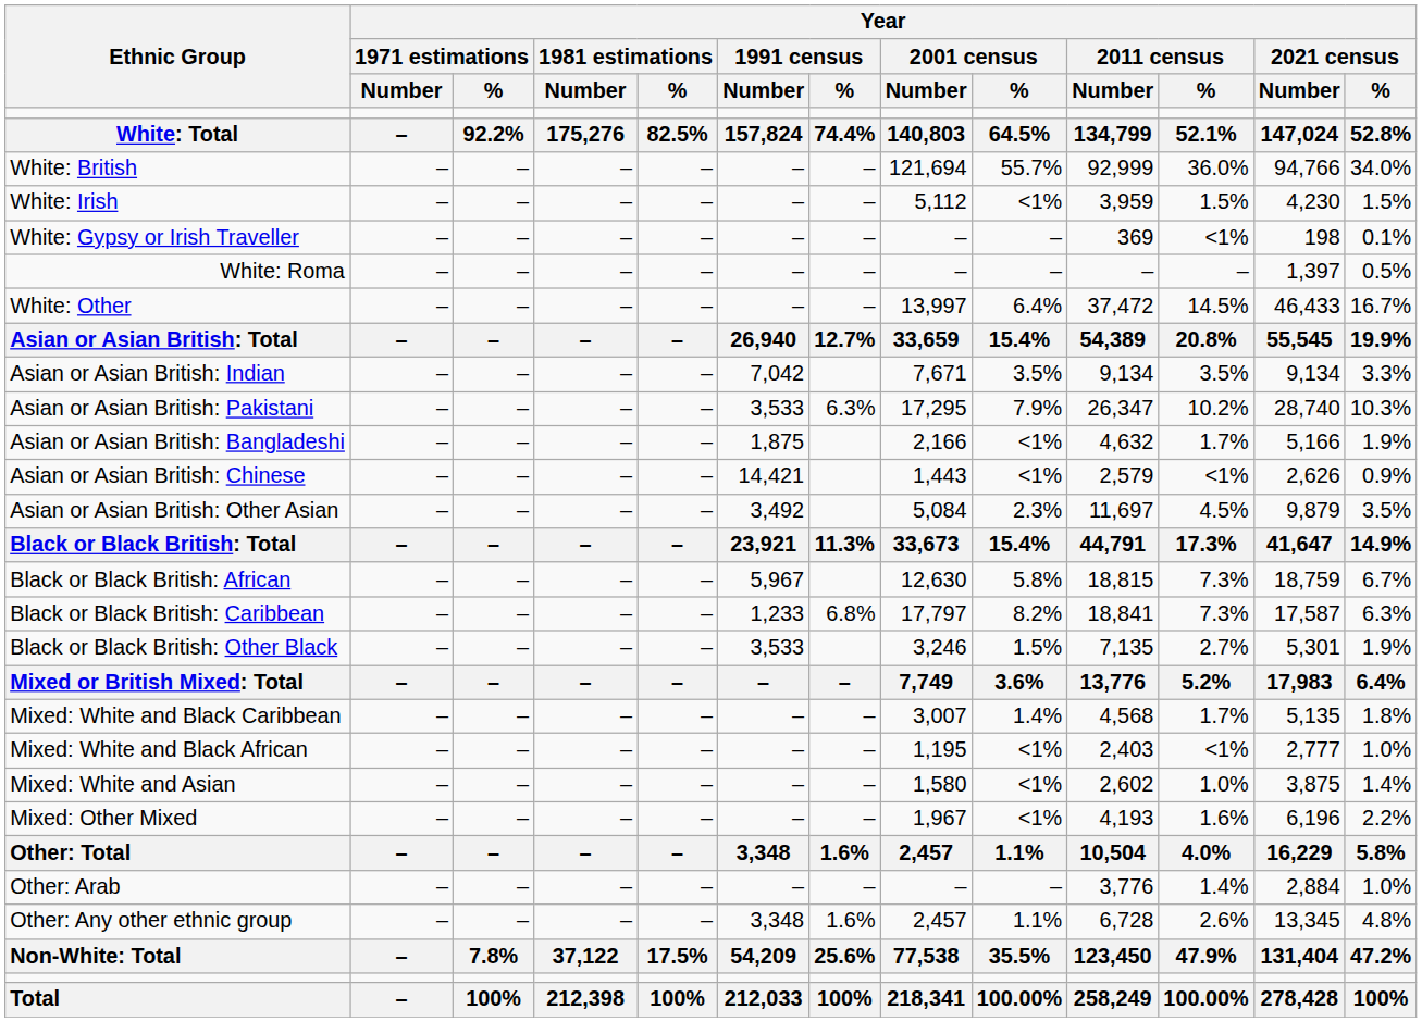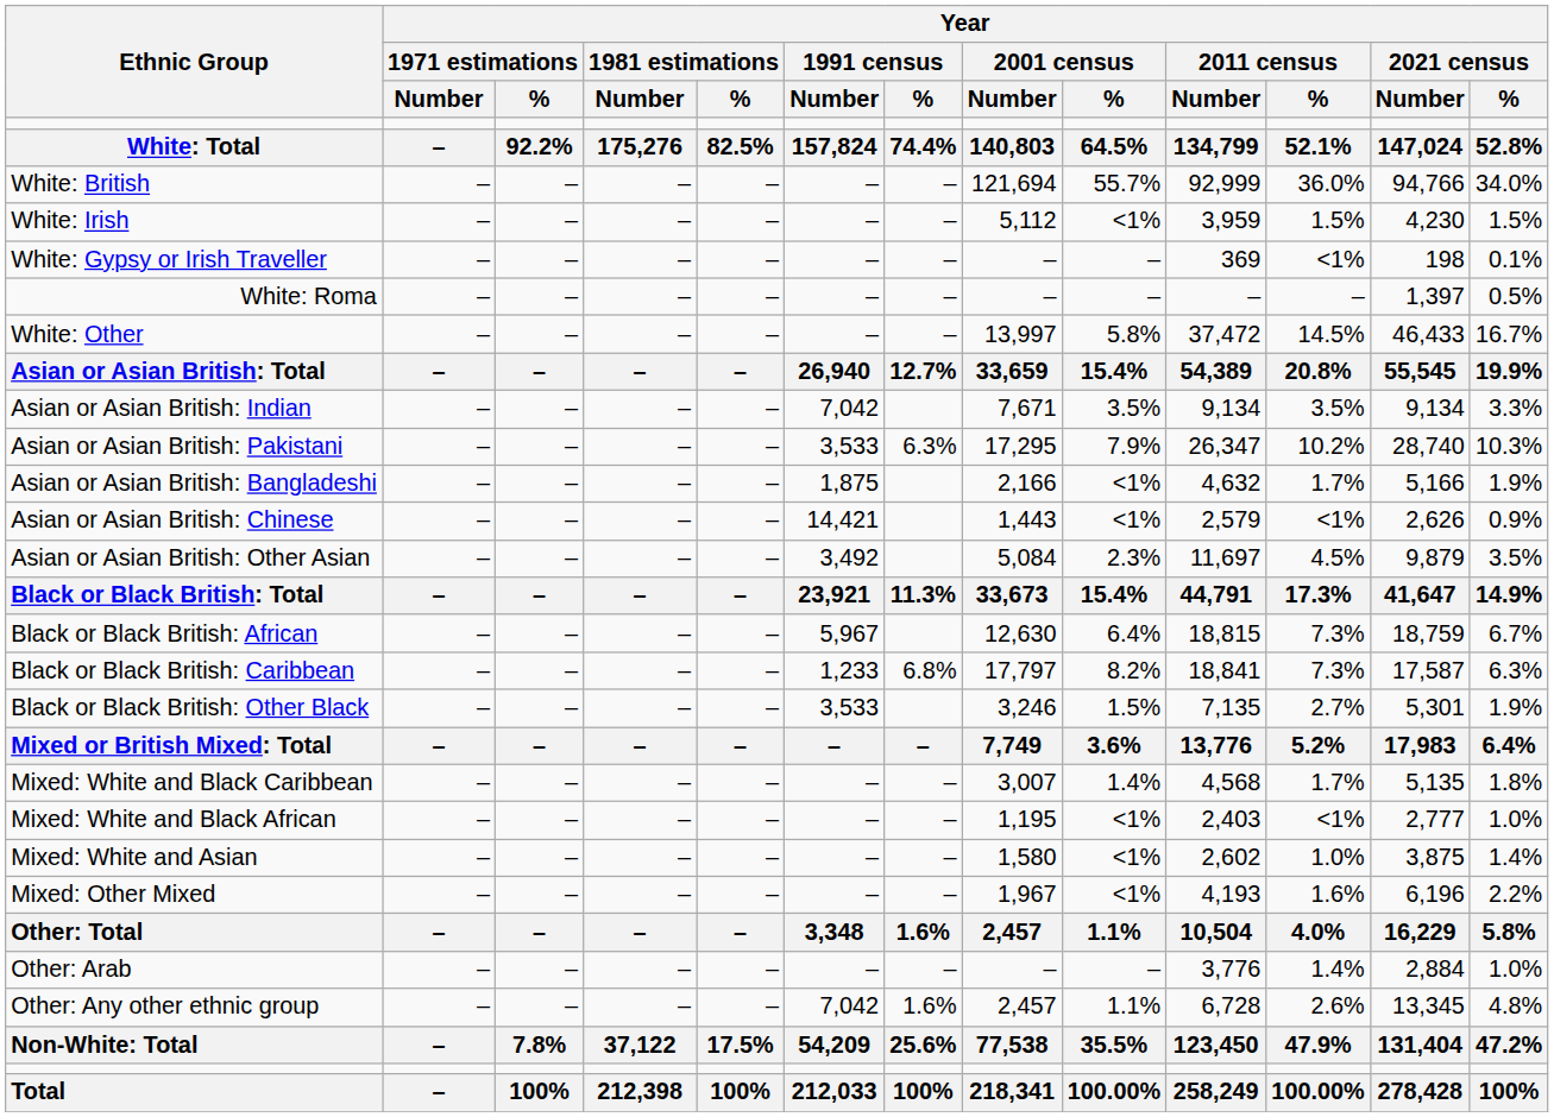White: Other | Year / 2001 census / %: 6.4% -> 5.8%
Black or Black British: African | Year / 2001 census / %: 5.8% -> 6.4%
Other: Any other ethnic group | Year / 1991 census / Number: 3,348 -> 7,042
